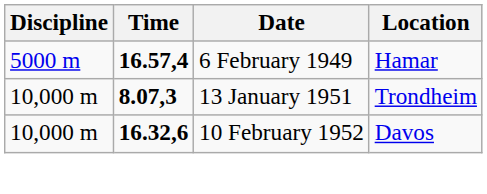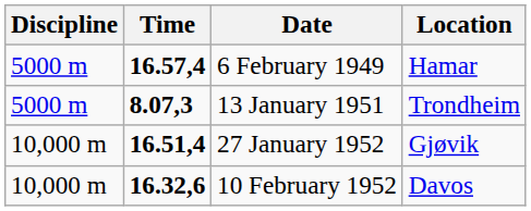13 January 1951 | Discipline: 10,000 m -> 5000 m
+ row: 10,000 m | 16.51,4 | 27 January 1952 | Gjøvik
